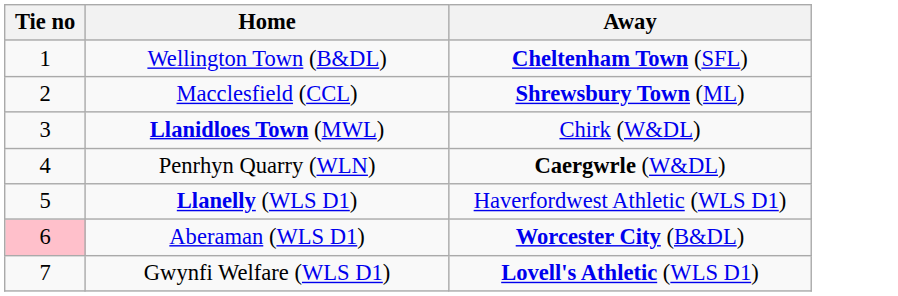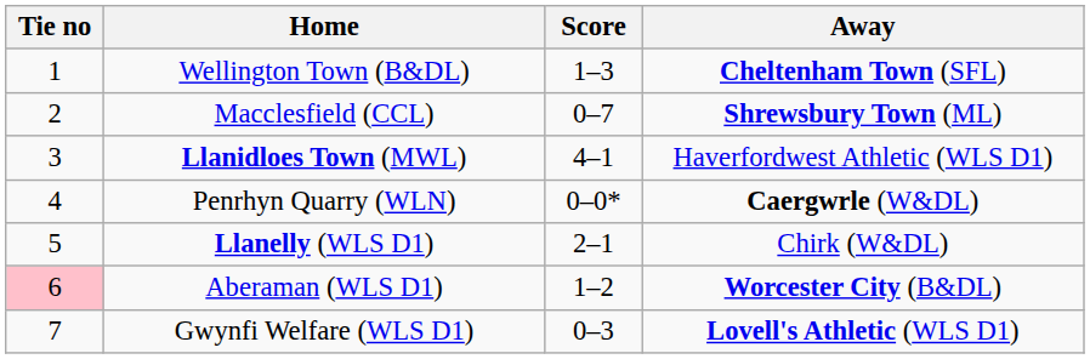+ column: Score | 1–3 | 0–7 | 4–1 | 0–0* | 2–1 | 1–2 | 0–3
Llanidloes Town (MWL) | Away: Chirk (W&DL) -> Haverfordwest Athletic (WLS D1)
Llanelly (WLS D1) | Away: Haverfordwest Athletic (WLS D1) -> Chirk (W&DL)
